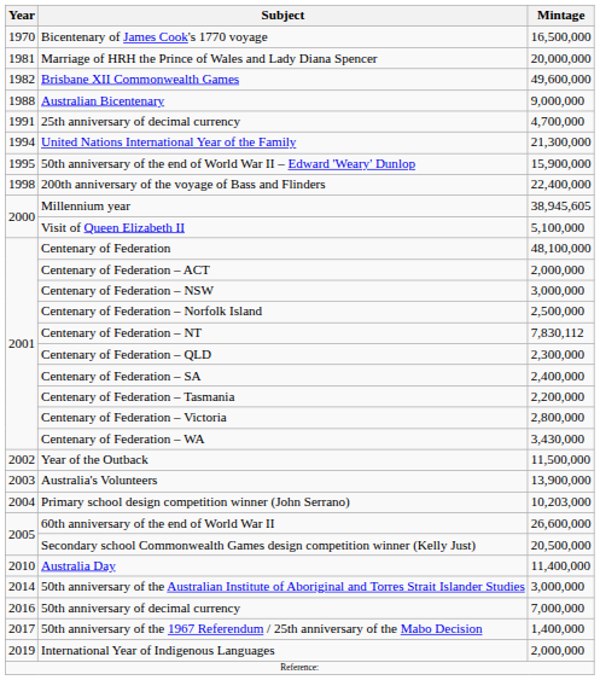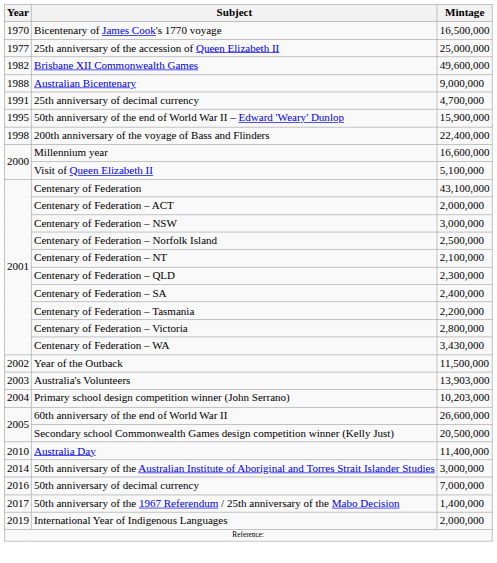+ row: 1977 | 25th anniversary of the accession of Queen Elizabeth II | 25,000,000
- row: 1981 | Marriage of HRH the Prince of Wales and Lady Diana Spencer | 20,000,000
- row: 1994 | United Nations International Year of the Family | 21,300,000
Millennium year | Mintage: 38,945,605 -> 16,600,000
Centenary of Federation | Mintage: 48,100,000 -> 43,100,000
Centenary of Federation – NT | Mintage: 7,830,112 -> 2,100,000
Australia's Volunteers | Mintage: 13,900,000 -> 13,903,000
